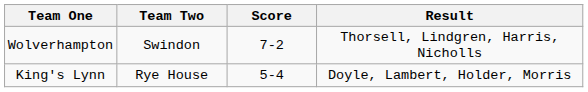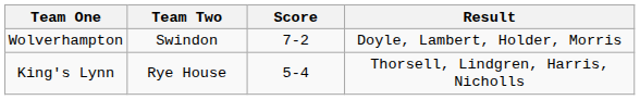Wolverhampton | Result: Thorsell, Lindgren, Harris, Nicholls -> Doyle, Lambert, Holder, Morris
King's Lynn | Result: Doyle, Lambert, Holder, Morris -> Thorsell, Lindgren, Harris, Nicholls
